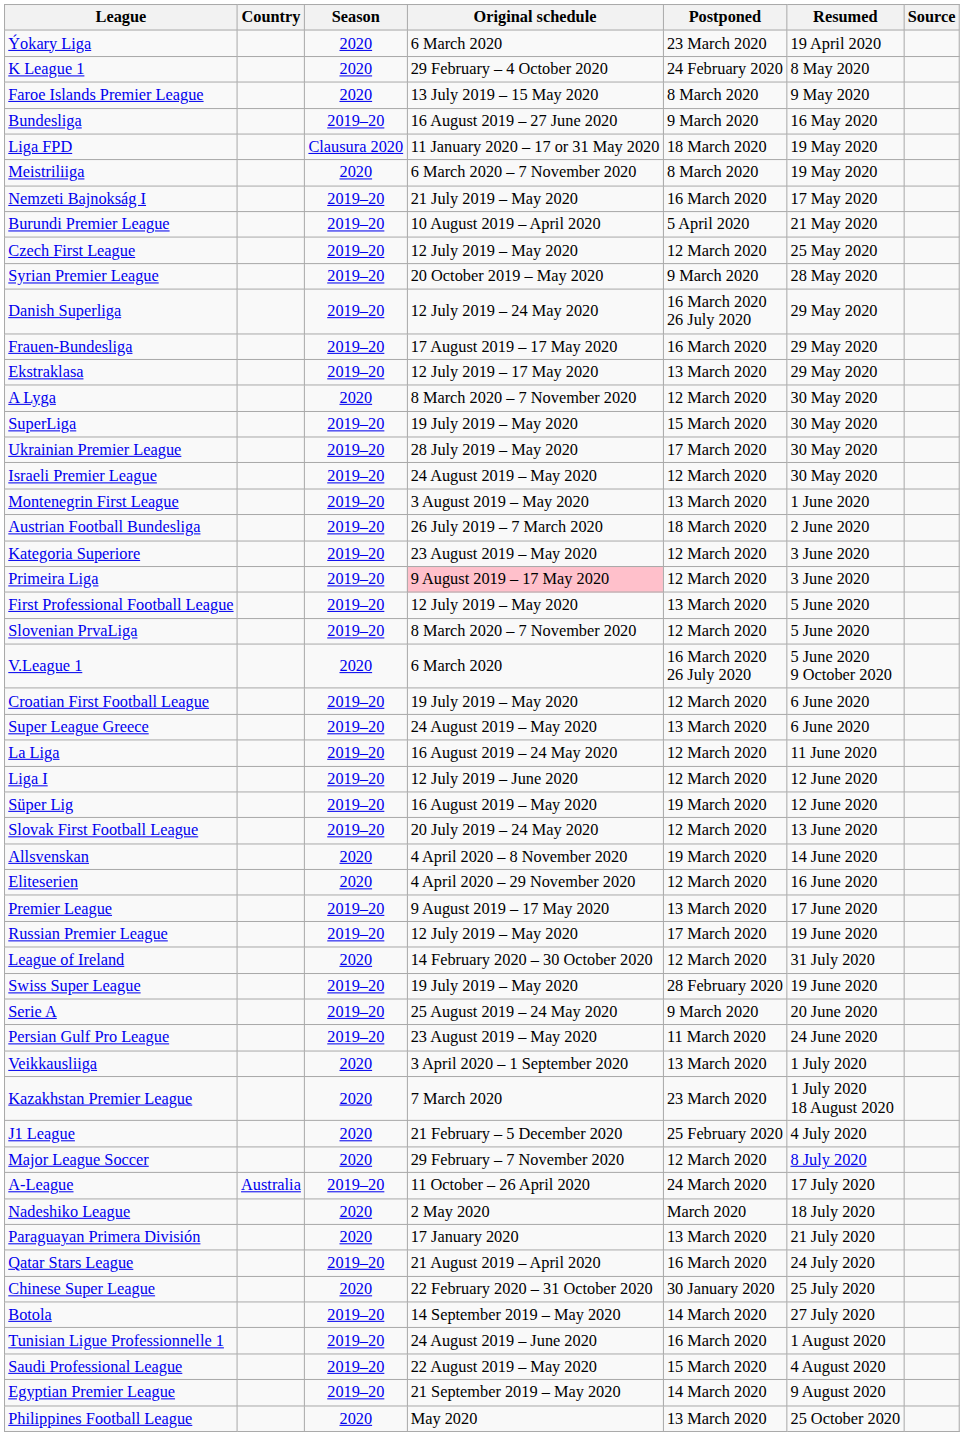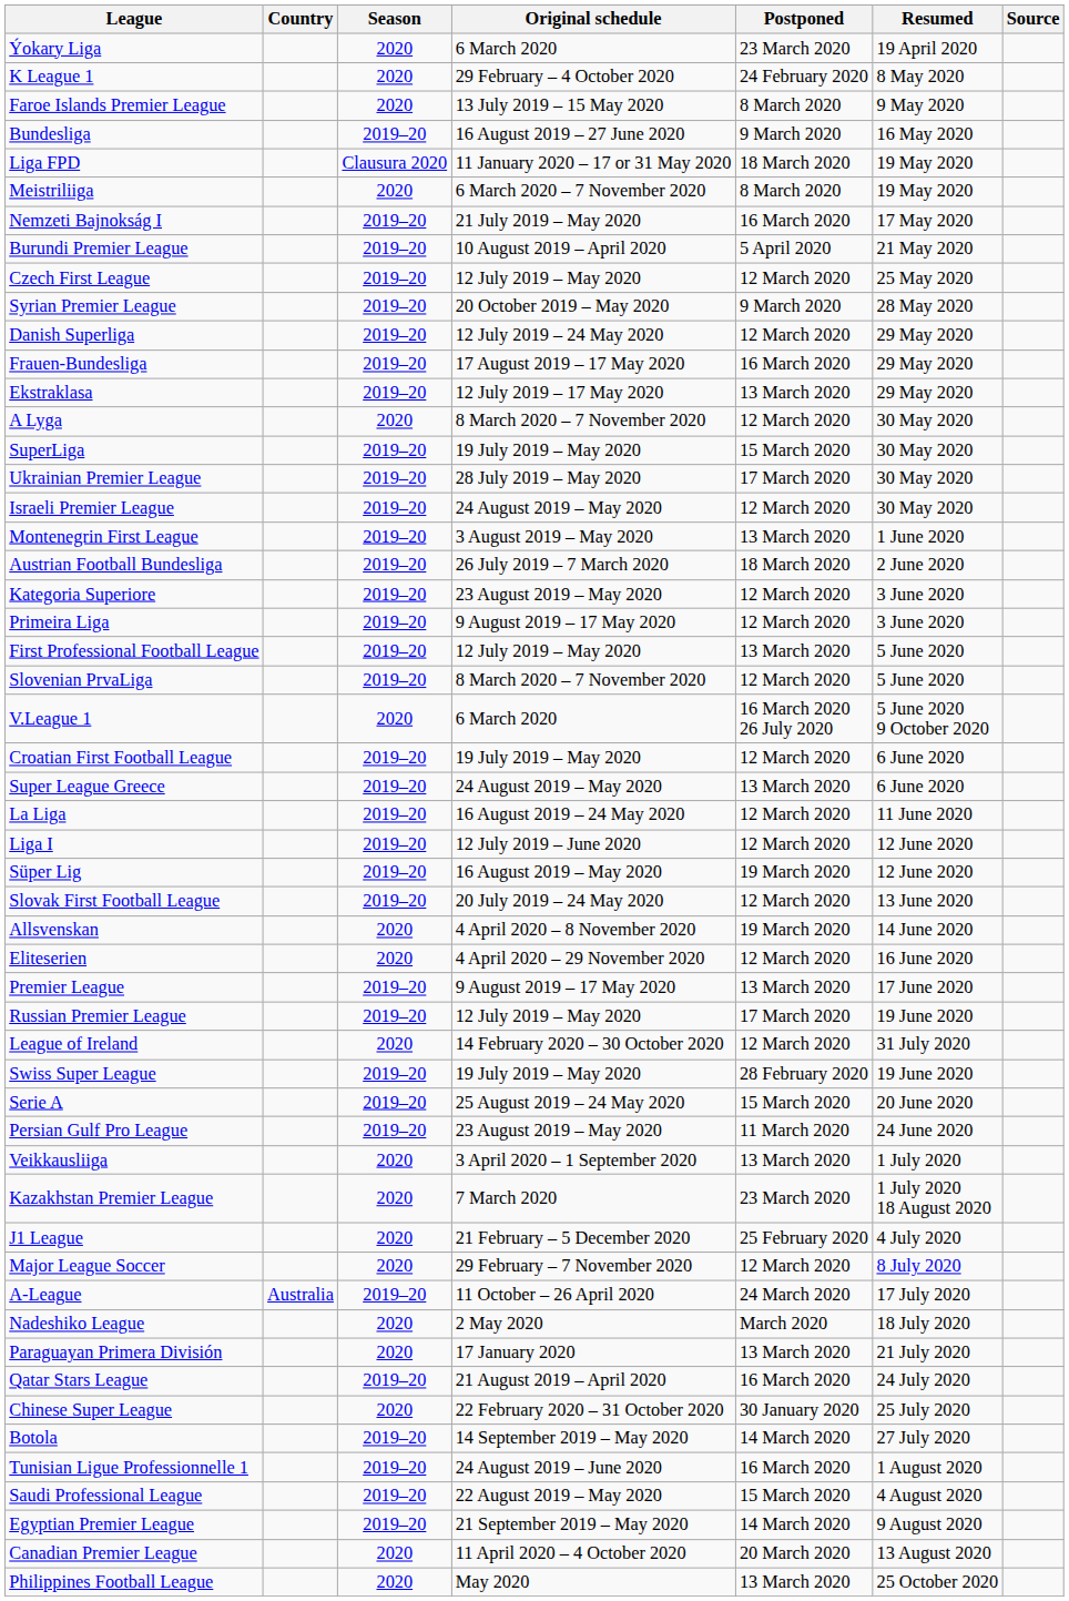Danish Superliga | Postponed: 16 March 2020 26 July 2020 -> 12 March 2020
Primeira Liga | Original schedule: pink background -> no background
Serie A | Postponed: 9 March 2020 -> 15 March 2020
+ row: Canadian Premier League | 2020 | 11 April 2020 – 4 October 2020 | 20 March 2020 | 13 August 2020
